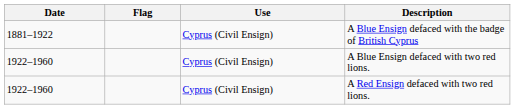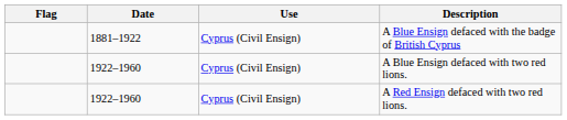columns swapped: Flag <-> Date
